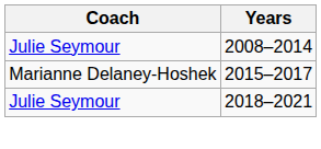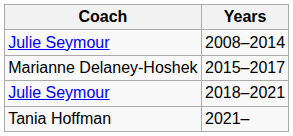+ row: Tania Hoffman | 2021–
